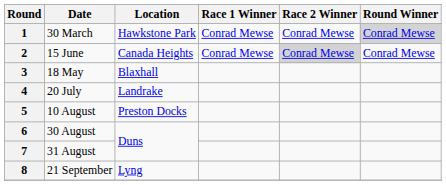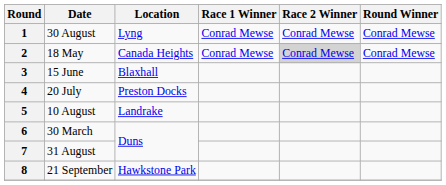1 | Date: 30 March -> 30 August
1 | Location: Hawkstone Park -> Lyng
1 | Round Winner: lightgrey background -> no background
2 | Date: 15 June -> 18 May
3 | Date: 18 May -> 15 June
4 | Location: Landrake -> Preston Docks
5 | Location: Preston Docks -> Landrake
6 | Date: 30 August -> 30 March
8 | Location: Lyng -> Hawkstone Park
